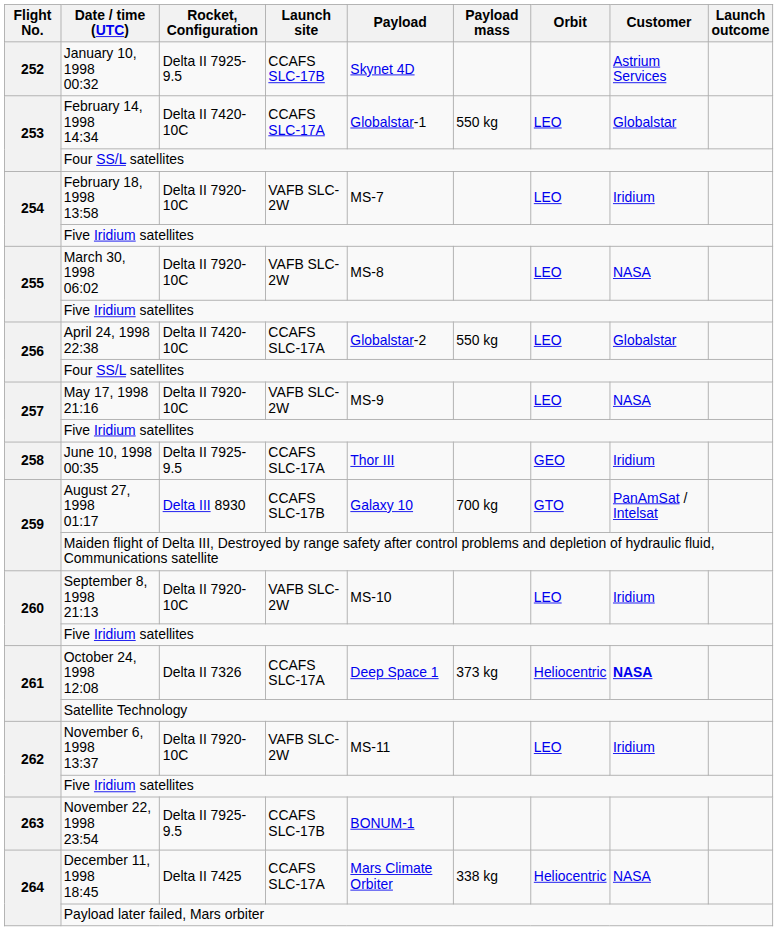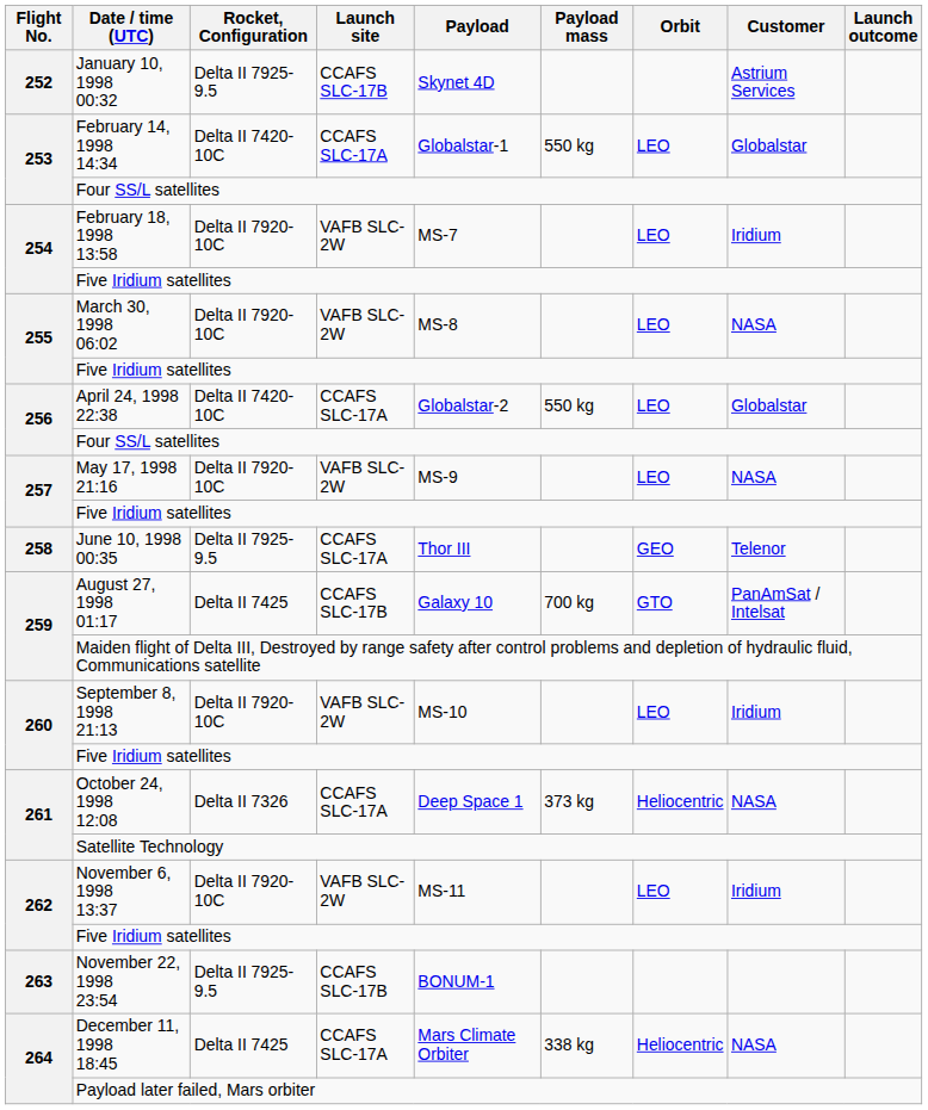June 10, 1998 00:35 | Customer: Iridium -> Telenor
August 27, 1998 01:17 | Rocket, Configuration: Delta III 8930 -> Delta II 7425
October 24, 1998 12:08 | Customer: bold -> normal
